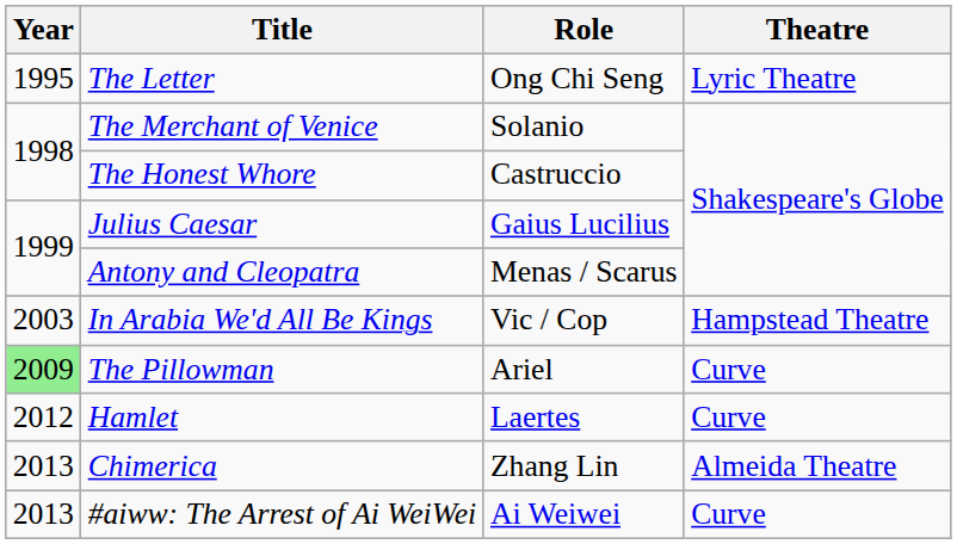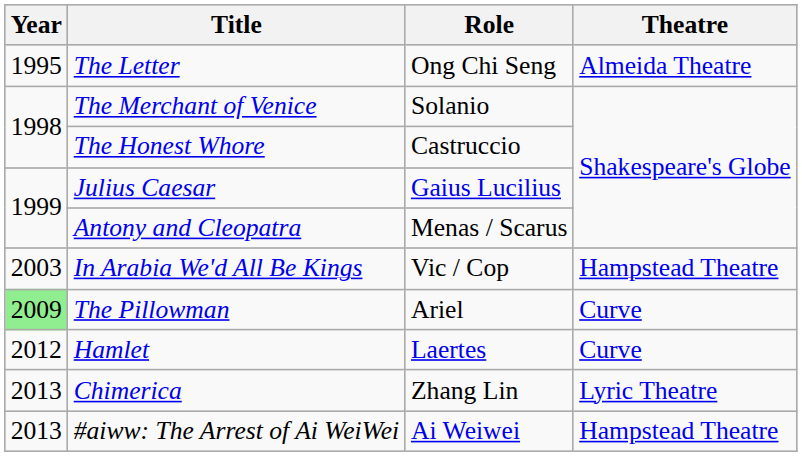The Letter | Theatre: Lyric Theatre -> Almeida Theatre
Chimerica | Theatre: Almeida Theatre -> Lyric Theatre
#aiww: The Arrest of Ai WeiWei | Theatre: Curve -> Hampstead Theatre
